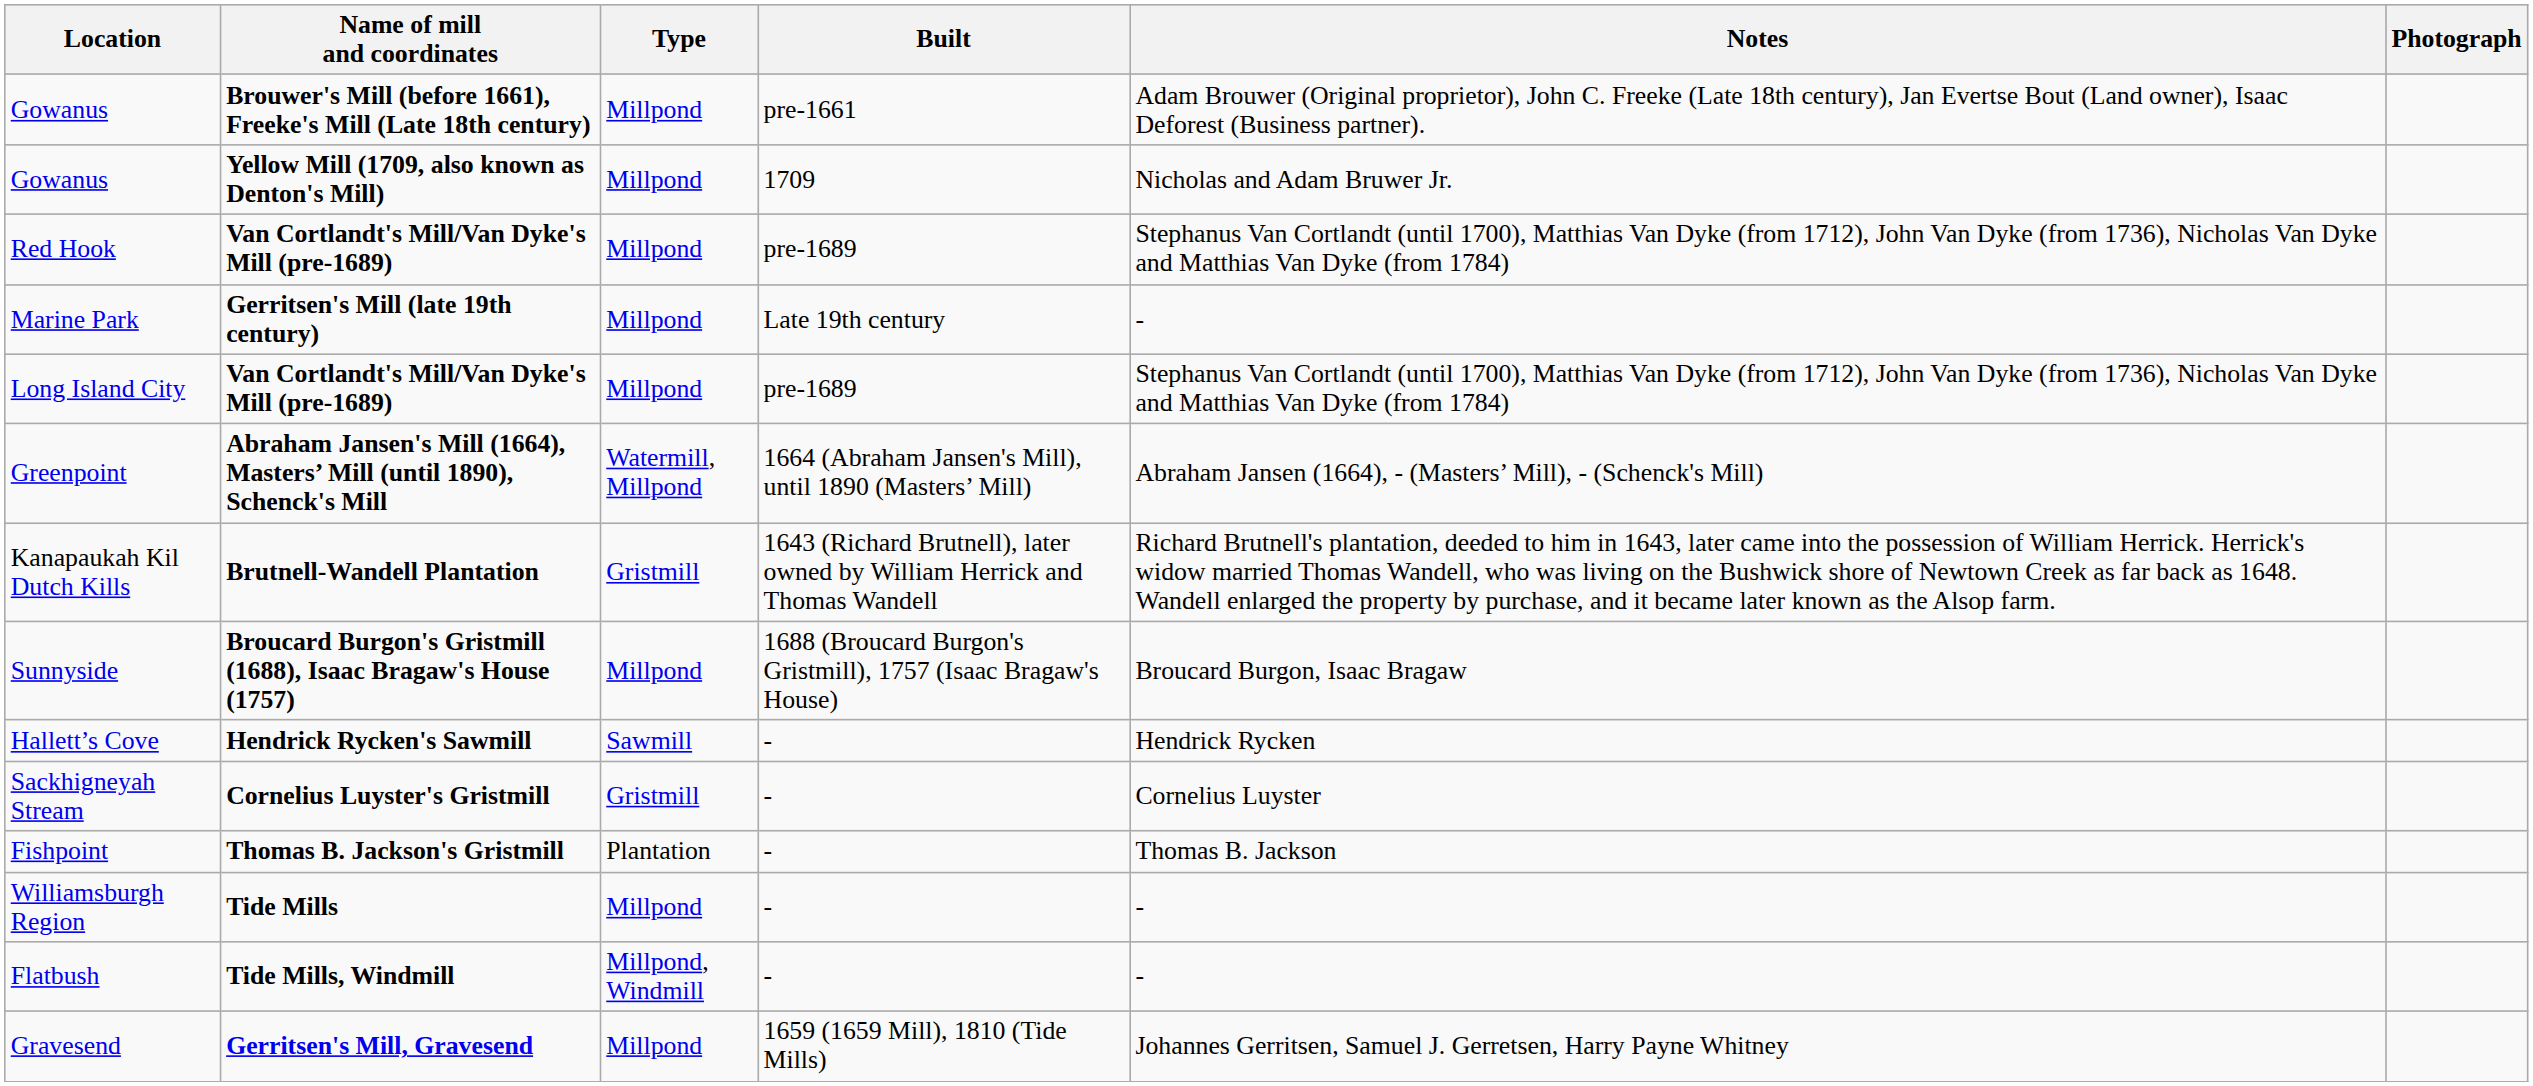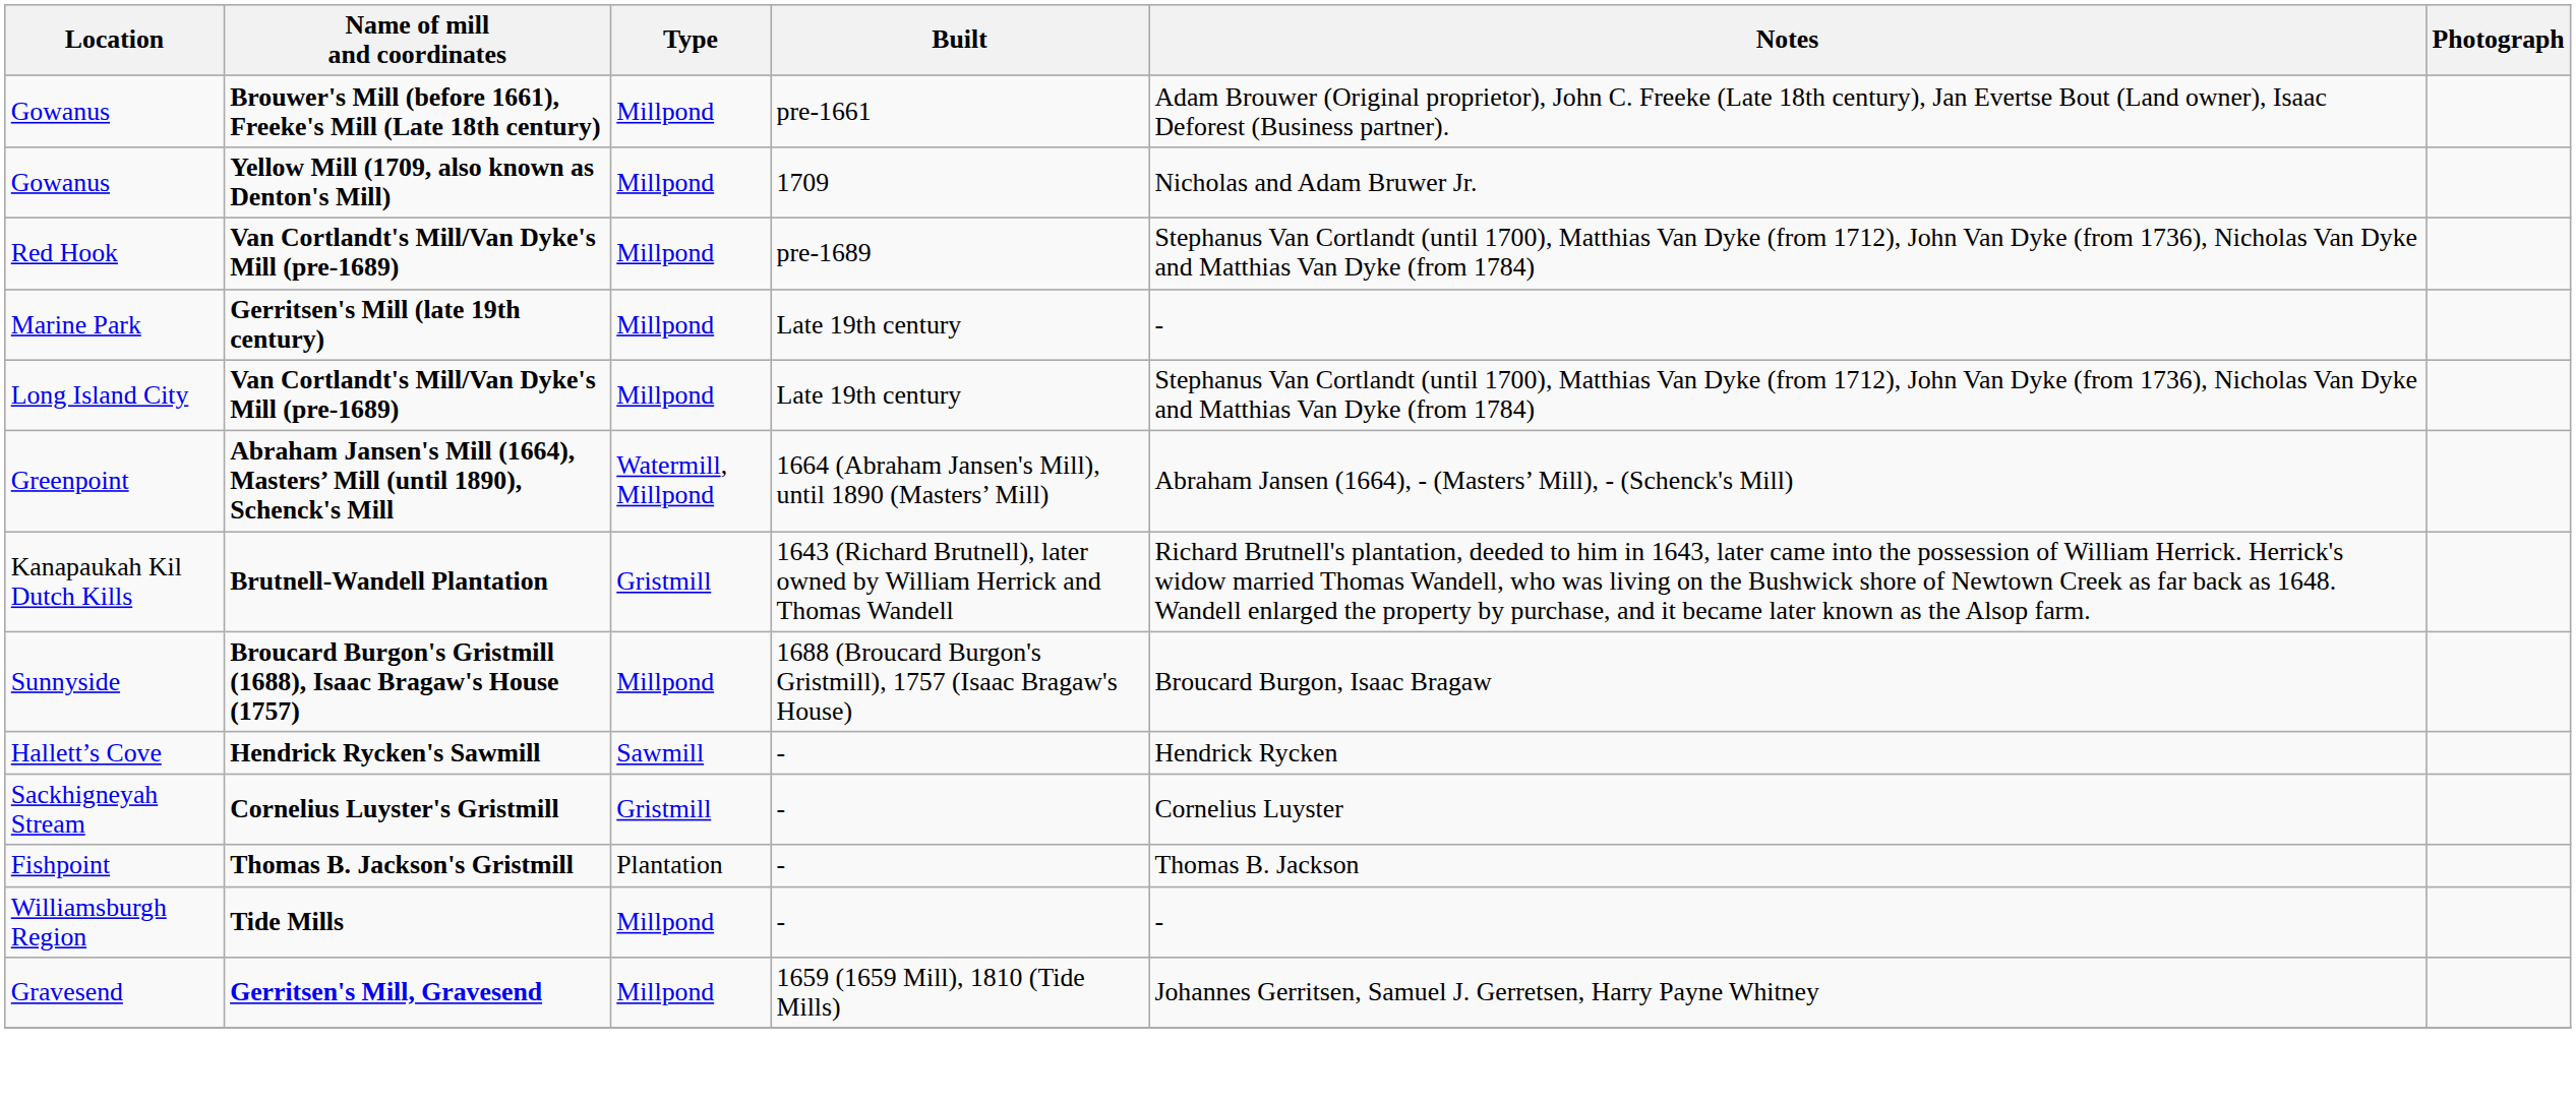Long Island City | Built: pre-1689 -> Late 19th century
- row: Flatbush | Tide Mills, Windmill | Millpond, Windmill | - | -
